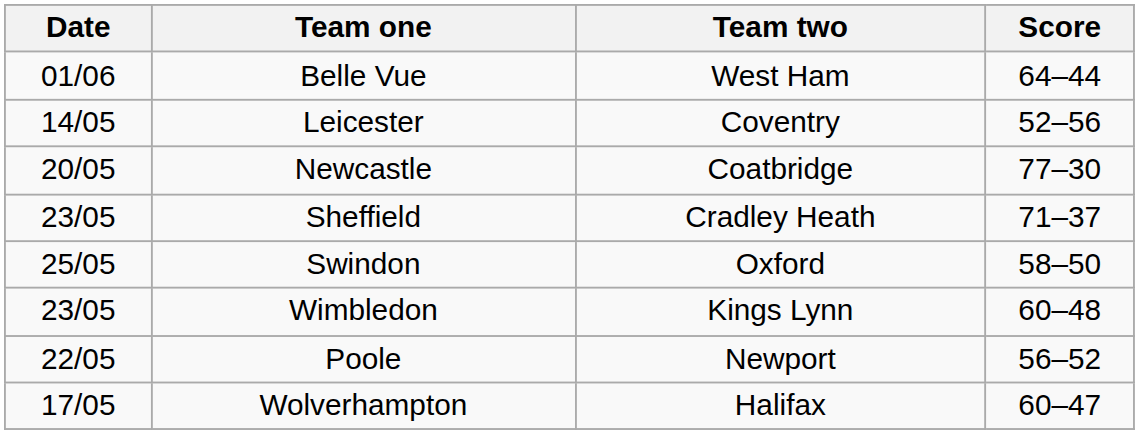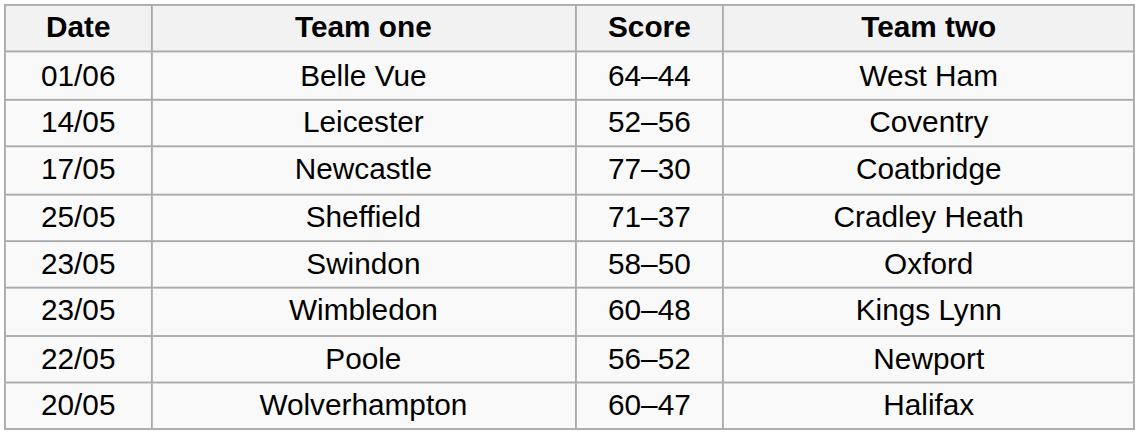columns swapped: Score <-> Team two
Newcastle | Date: 20/05 -> 17/05
Sheffield | Date: 23/05 -> 25/05
Swindon | Date: 25/05 -> 23/05
Wolverhampton | Date: 17/05 -> 20/05
